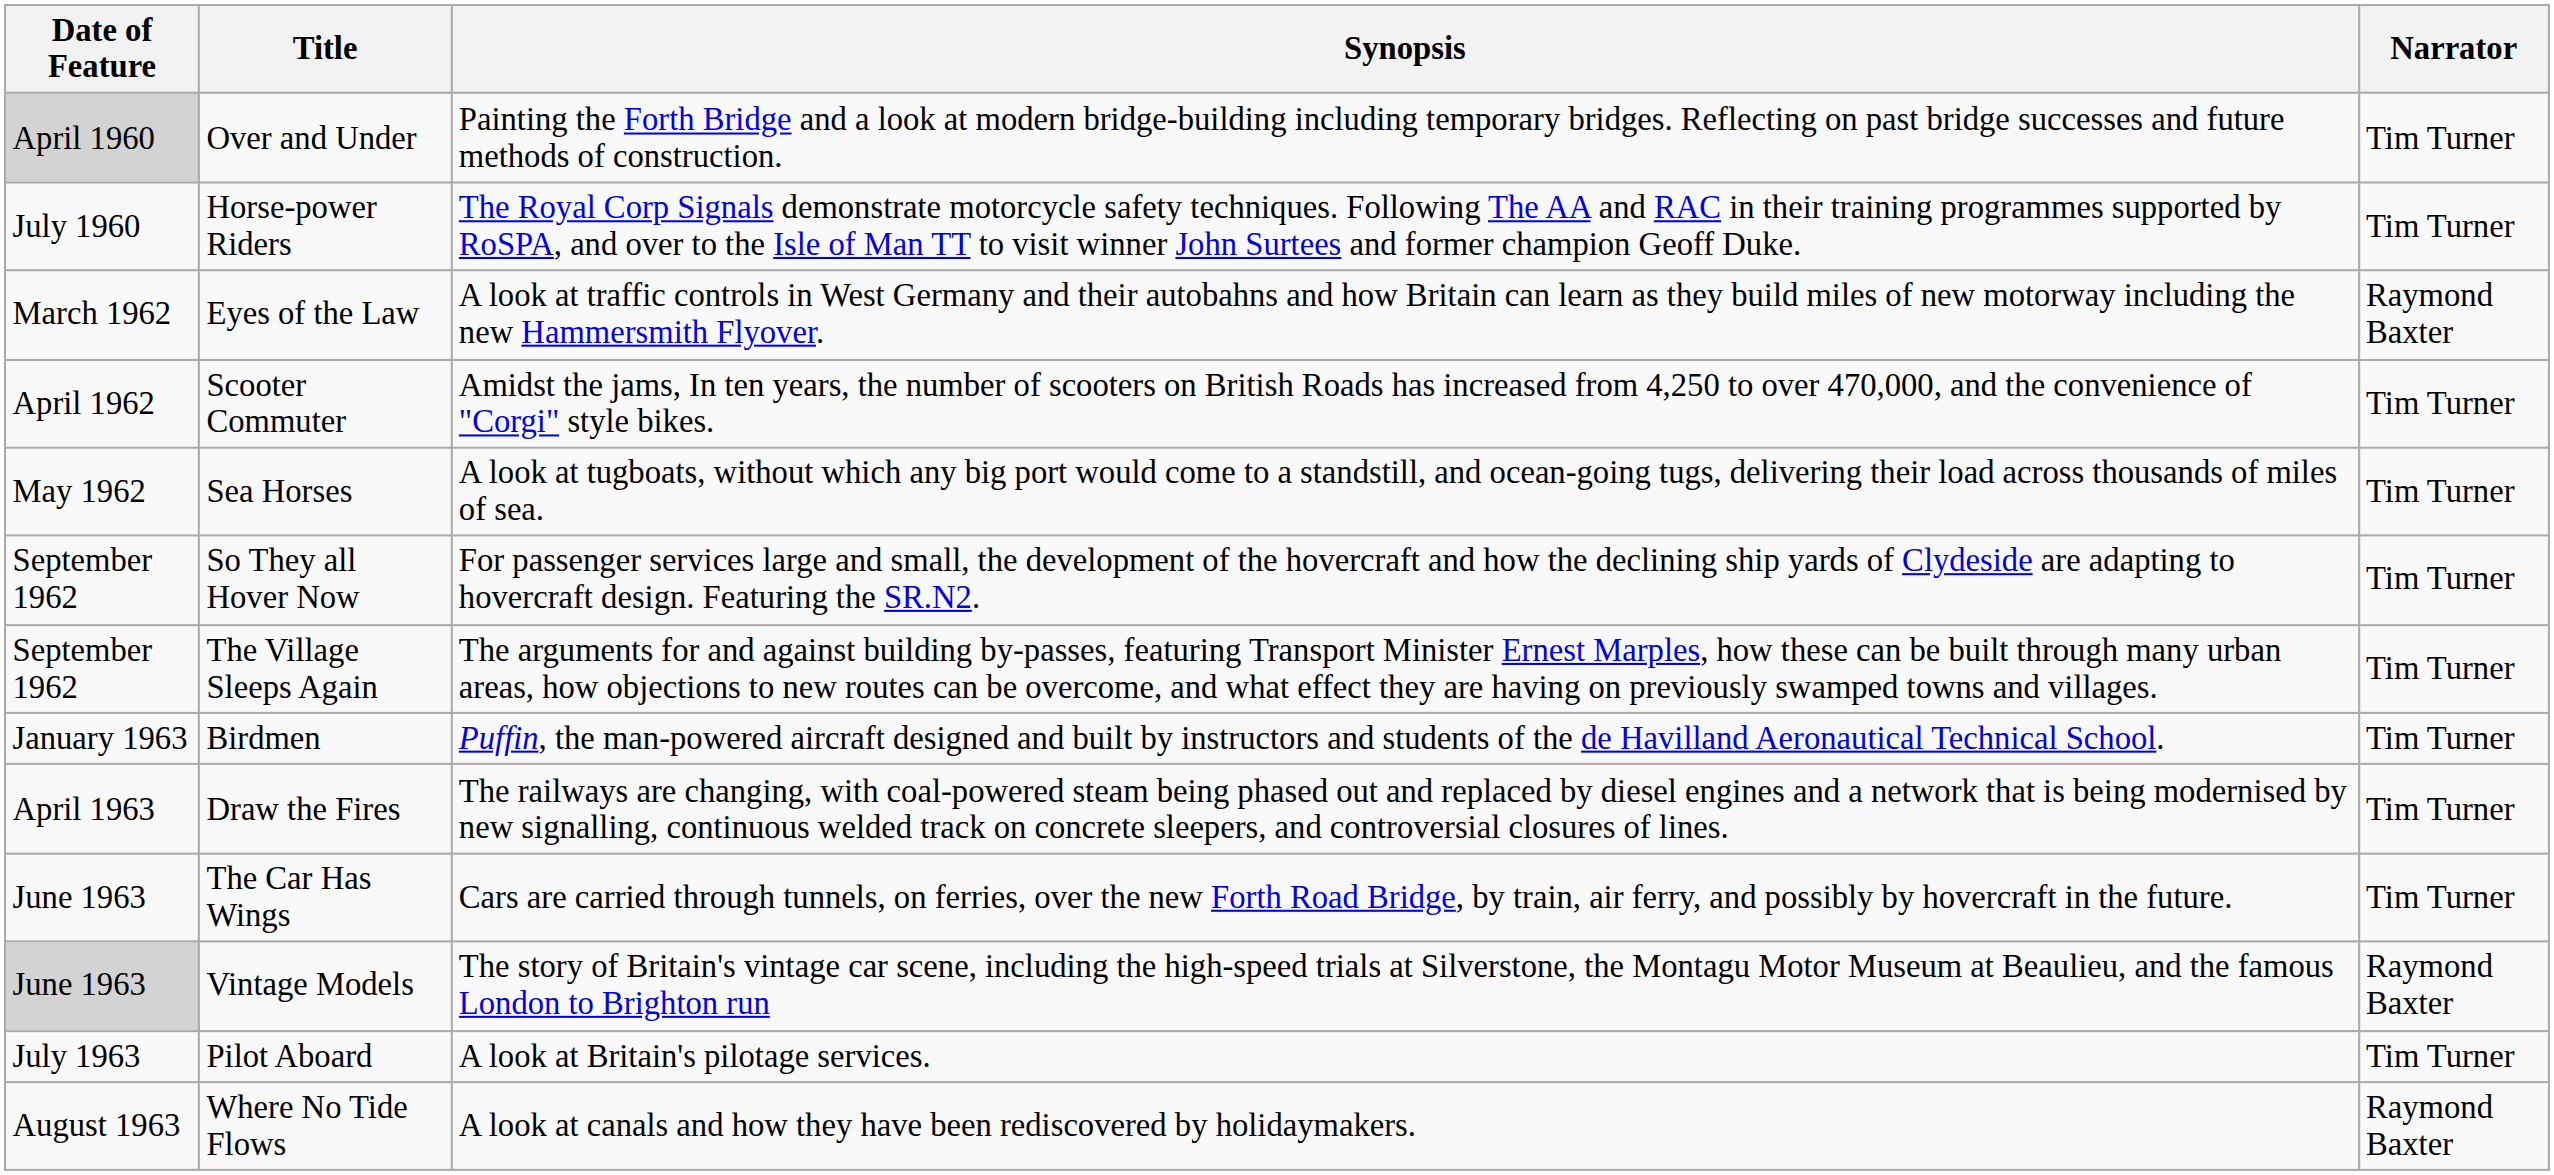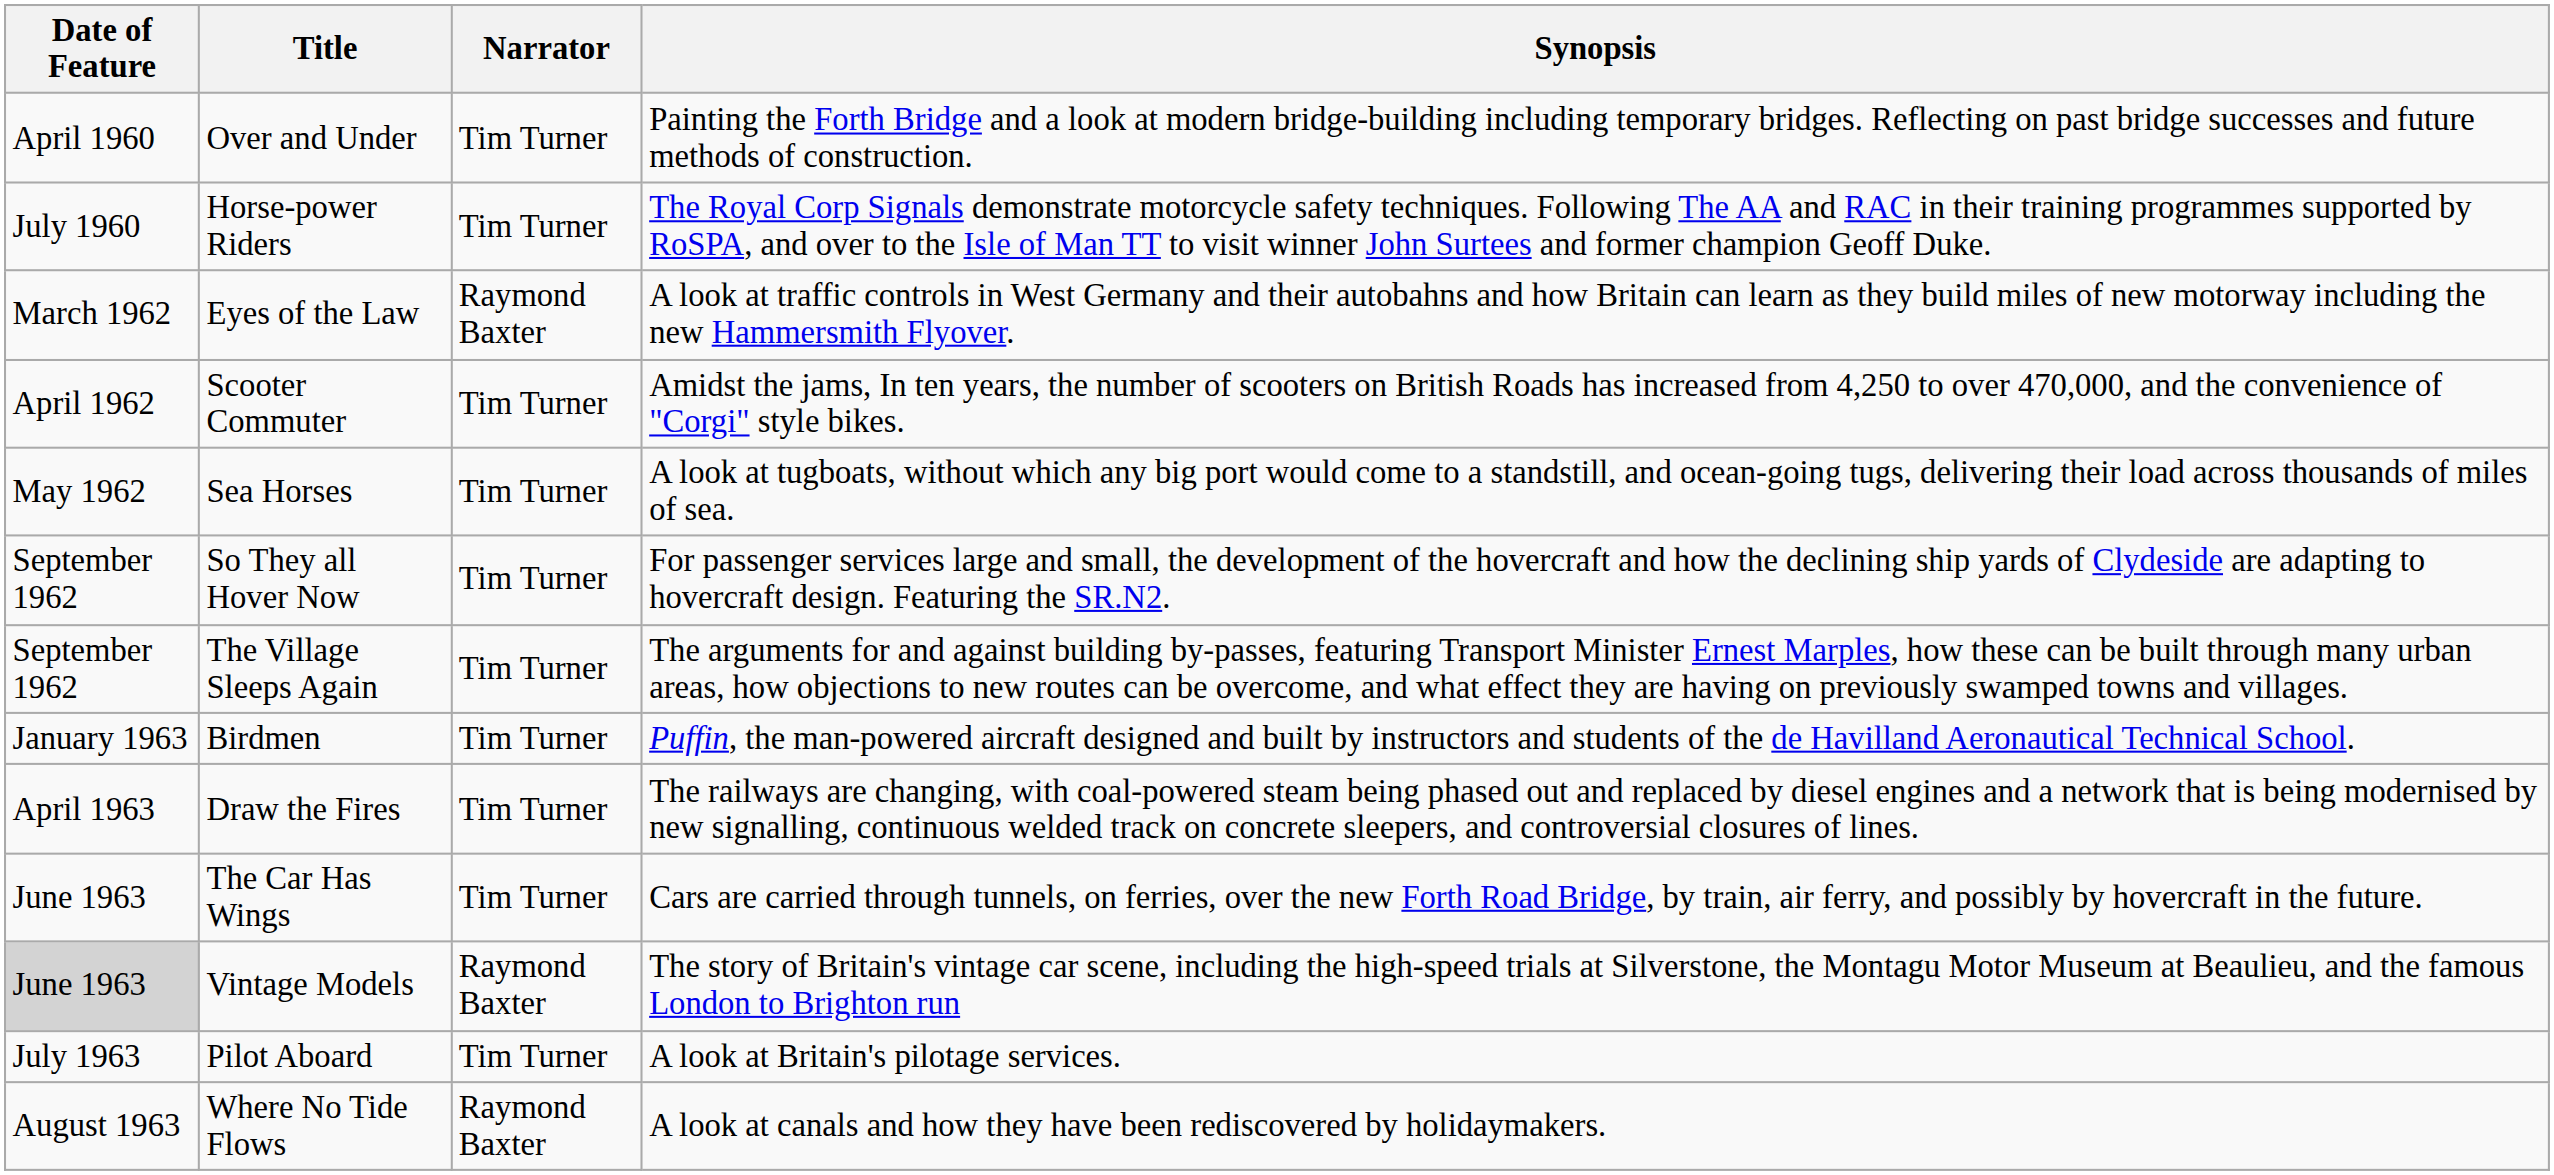columns swapped: Narrator <-> Synopsis
Over and Under | Date of Feature: lightgrey background -> no background
